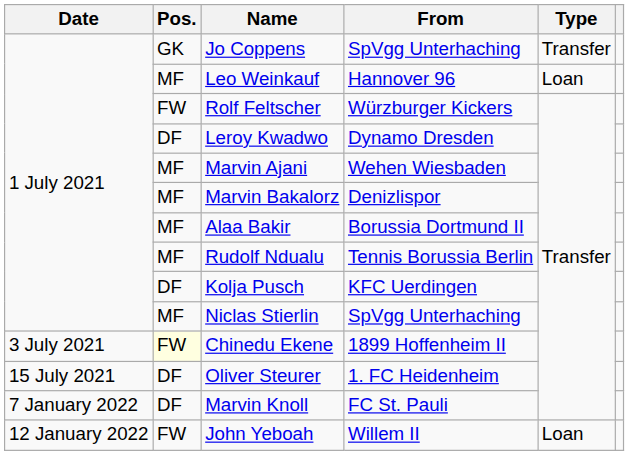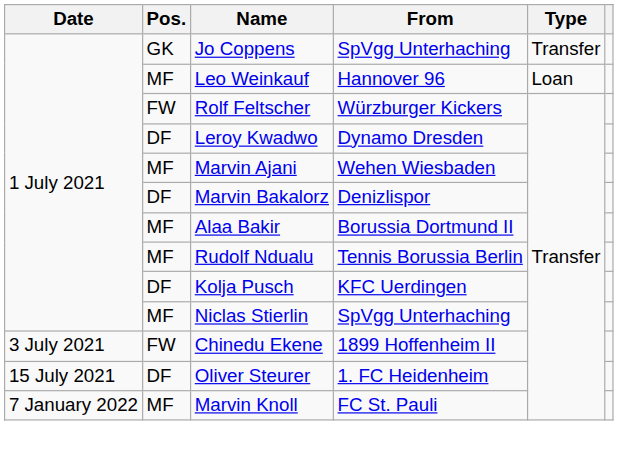Marvin Bakalorz | Pos.: MF -> DF
Chinedu Ekene | Pos.: lightyellow background -> no background
Marvin Knoll | Pos.: DF -> MF
- row: 12 January 2022 | FW | John Yeboah | Willem II | Loan
